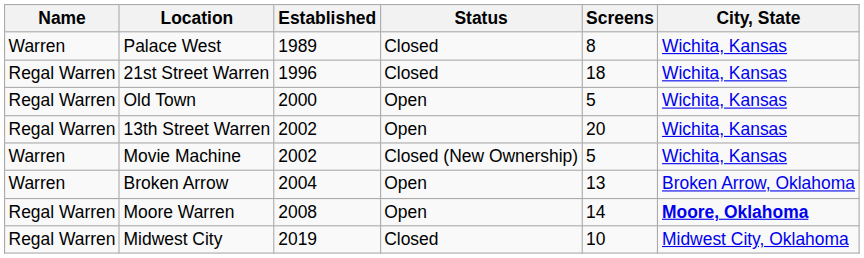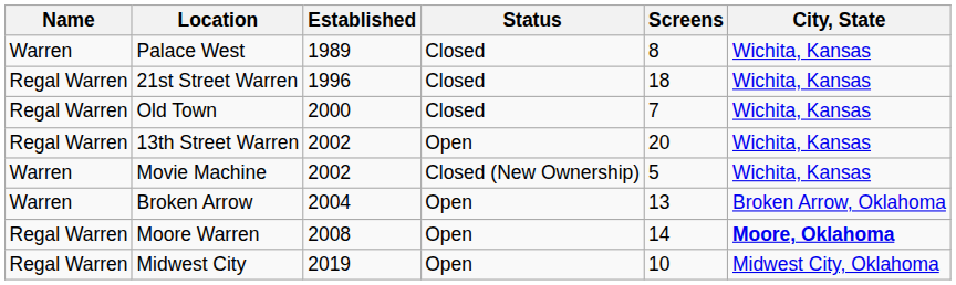Old Town | Status: Open -> Closed
Old Town | Screens: 5 -> 7
Midwest City | Status: Closed -> Open
